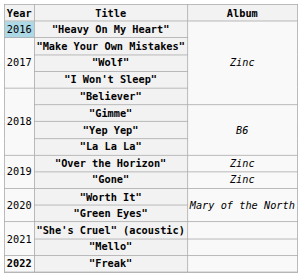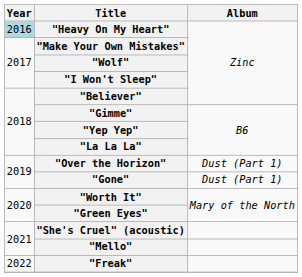"Over the Horizon" | Album: Zinc -> Dust (Part 1)
"Gone" | Album: Zinc -> Dust (Part 1)
"Freak" | Year: bold -> normal
